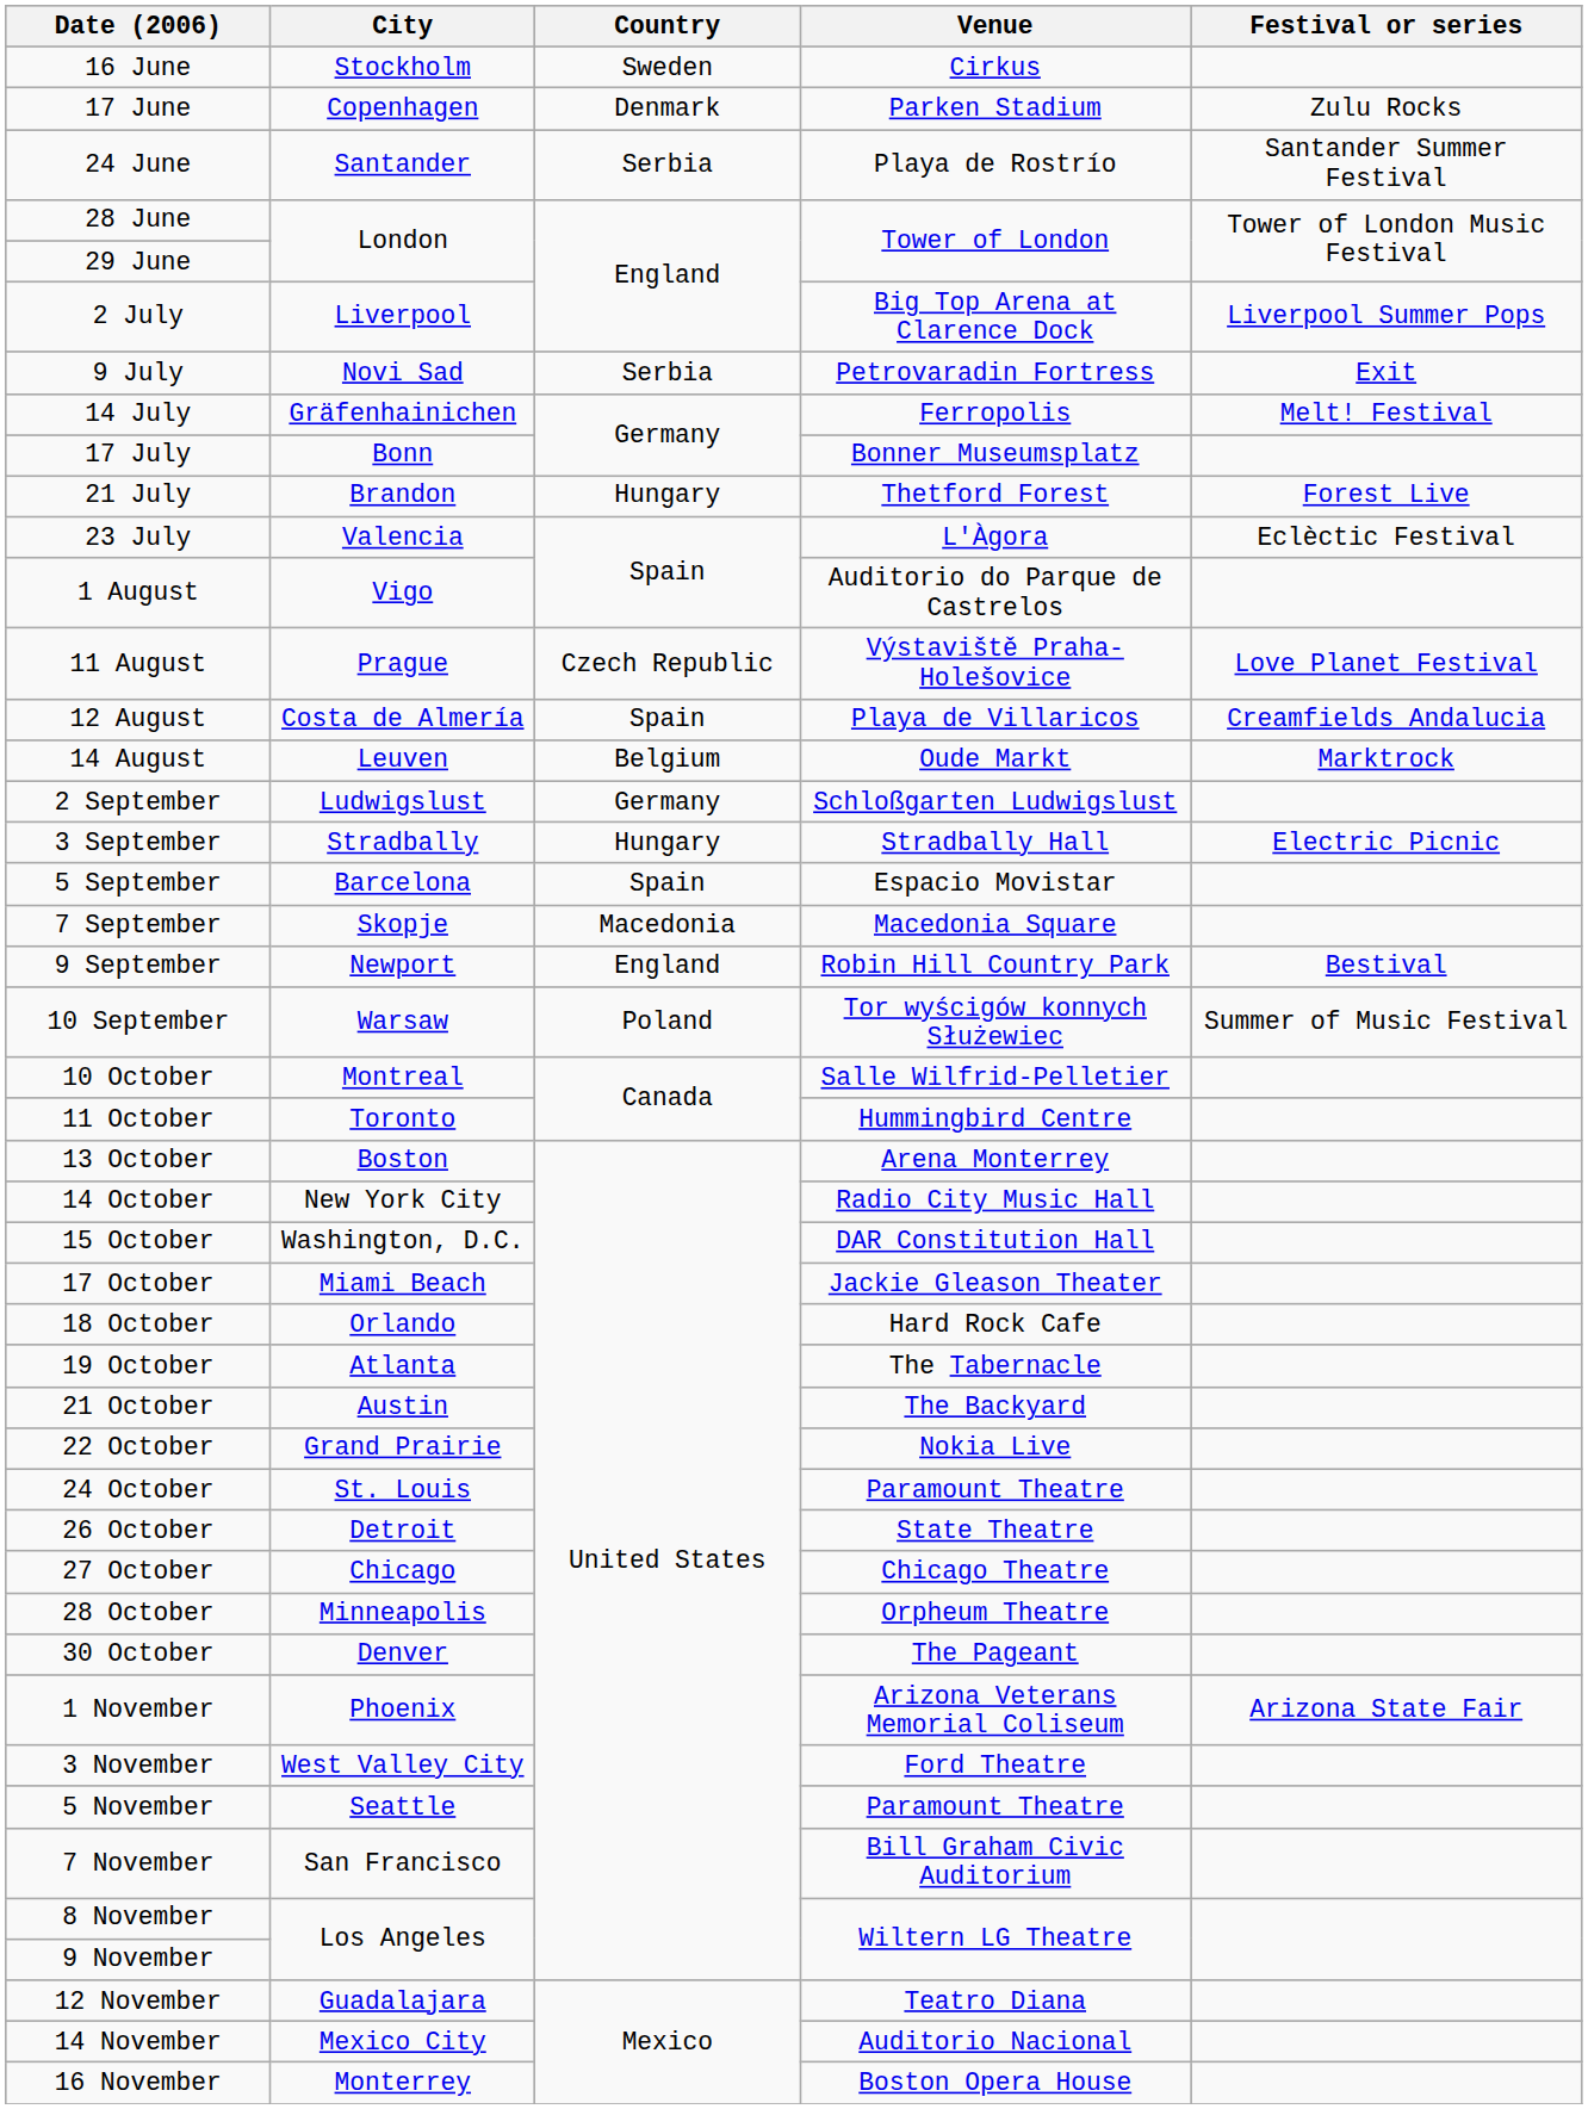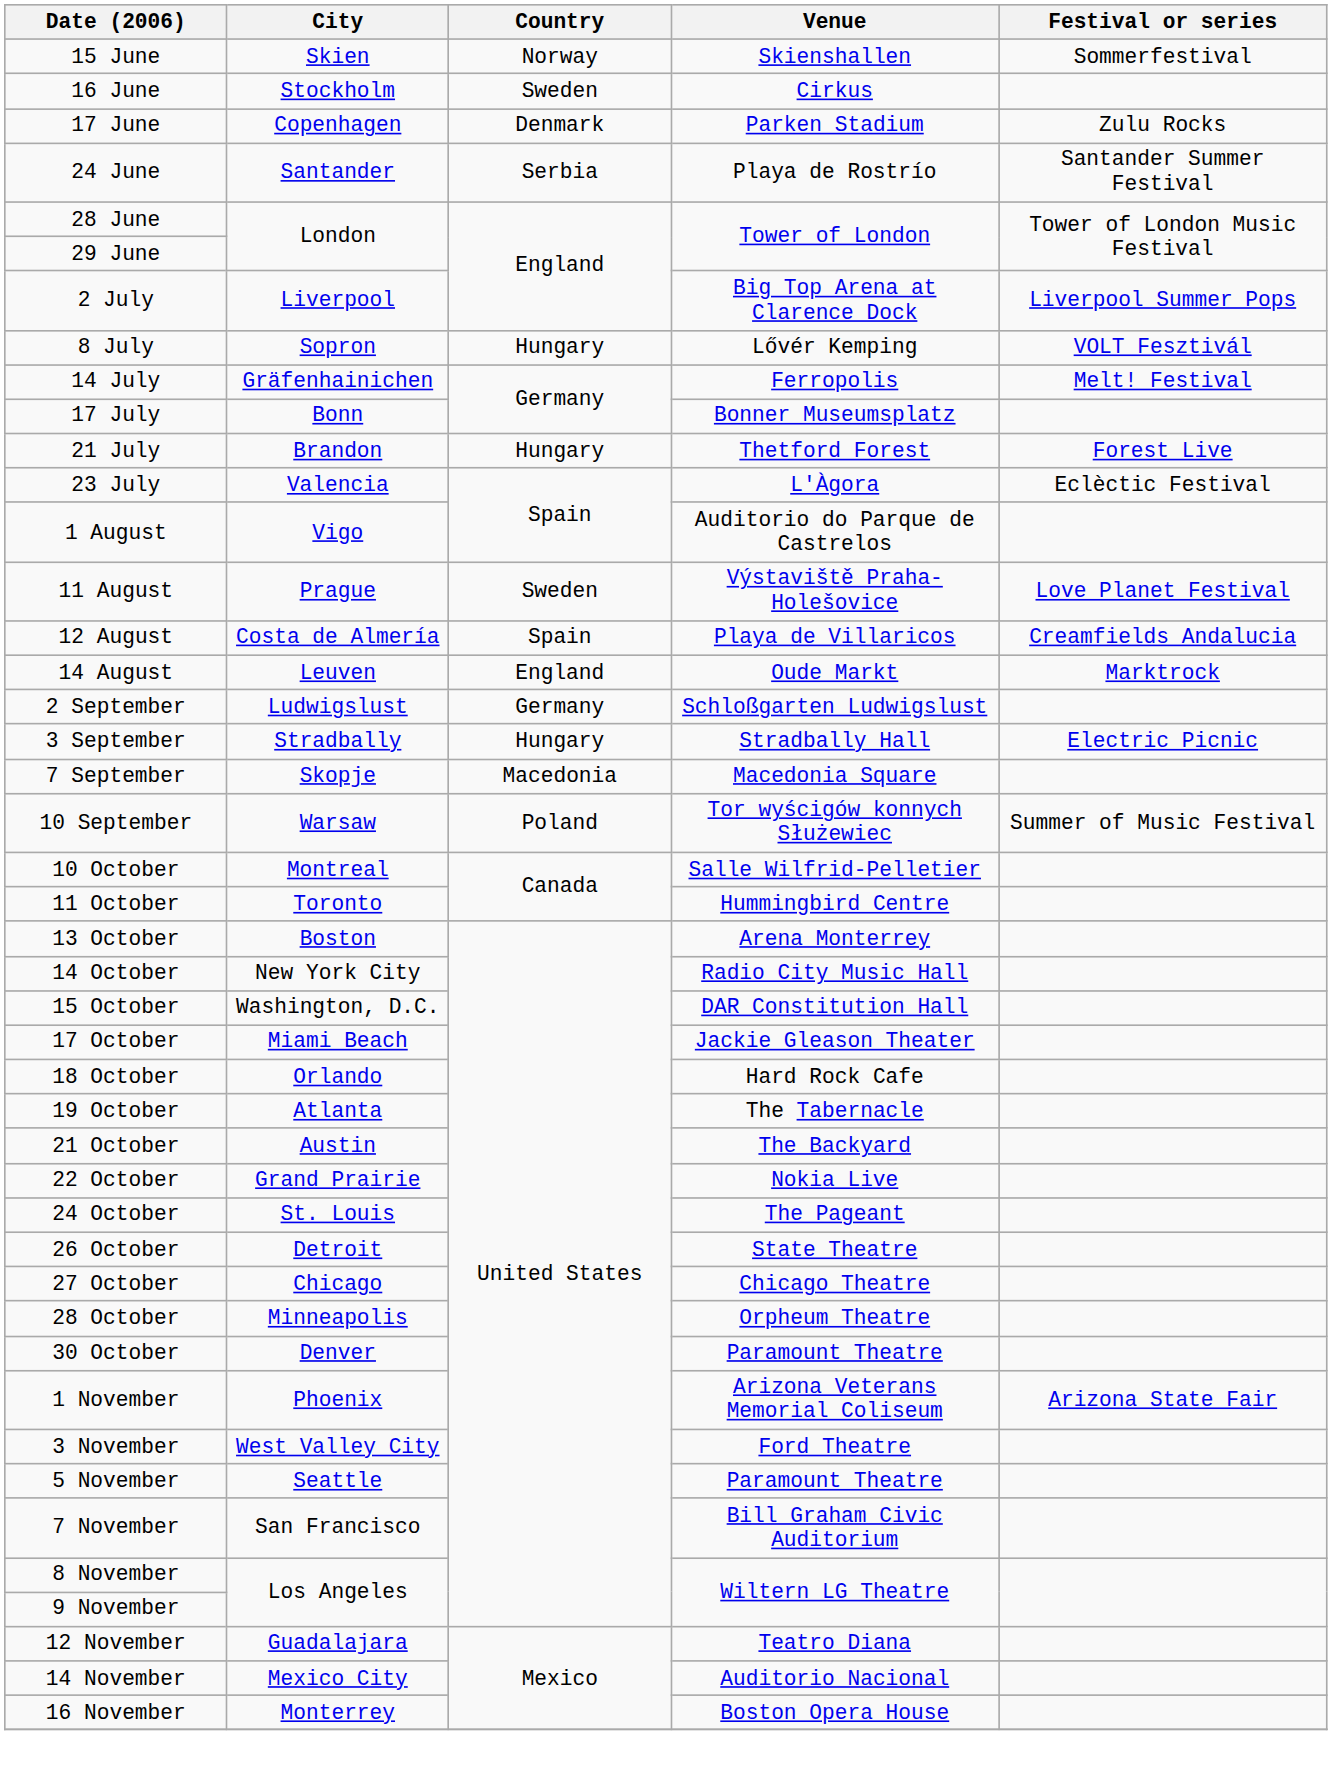+ row: 15 June | Skien | Norway | Skienshallen | Sommerfestival
+ row: 8 July | Sopron | Hungary | Lővér Kemping | VOLT Fesztivál
- row: 9 July | Novi Sad | Serbia | Petrovaradin Fortress | Exit
11 August | Country: Czech Republic -> Sweden
14 August | Country: Belgium -> England
- row: 5 September | Barcelona | Spain | Espacio Movistar
- row: 9 September | Newport | England | Robin Hill Country Park | Bestival
24 October | Venue: Paramount Theatre -> The Pageant
30 October | Venue: The Pageant -> Paramount Theatre
